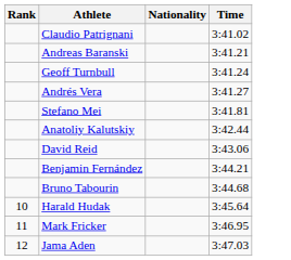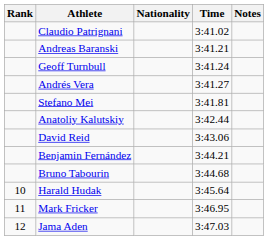+ column: Notes
